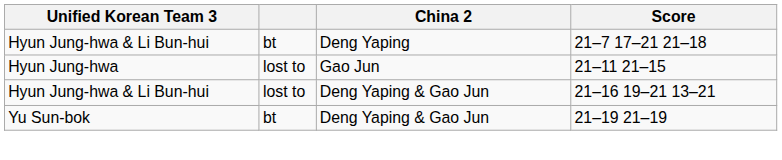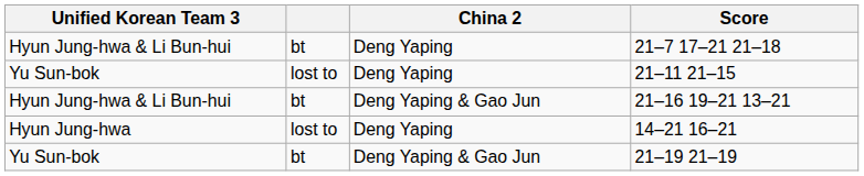21–11 21–15 | Unified Korean Team 3: Hyun Jung-hwa -> Yu Sun-bok
21–11 21–15 | China 2: Gao Jun -> Deng Yaping
21–16 19–21 13–21 | column 2: lost to -> bt
+ row: Hyun Jung-hwa | lost to | Deng Yaping | 14–21 16–21
